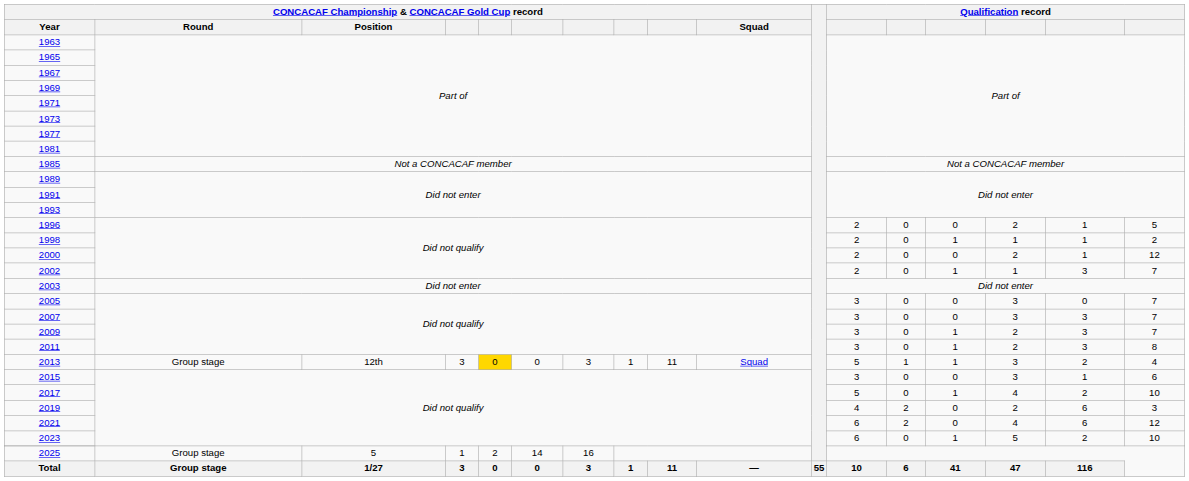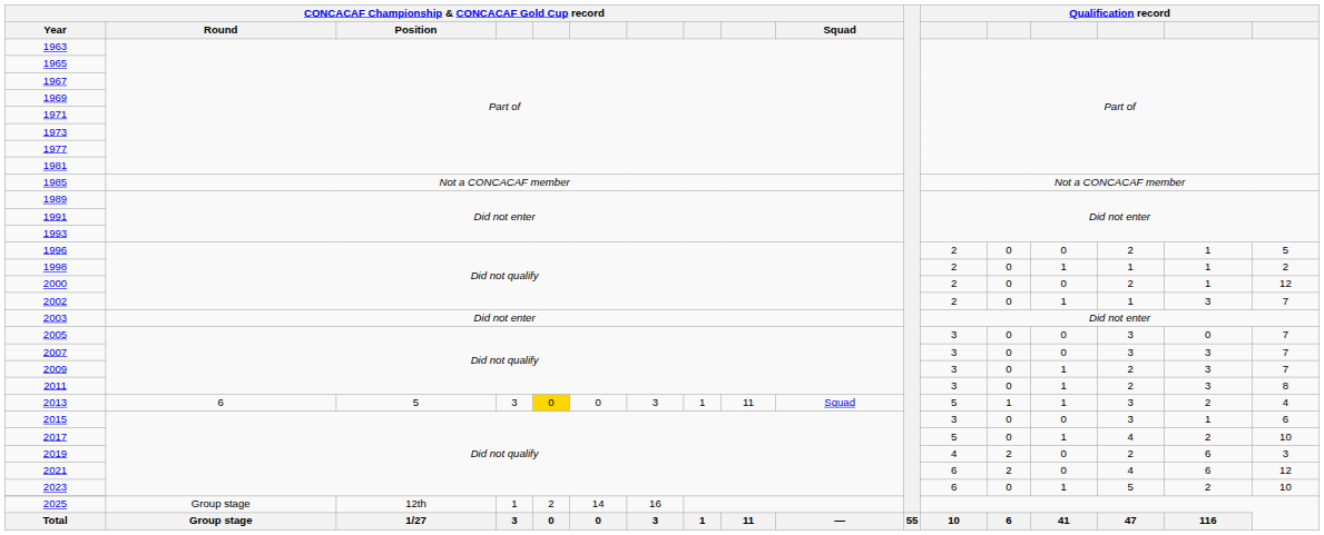2013 | CONCACAF Championship & CONCACAF Gold Cup record / Round: Group stage -> 6
2013 | CONCACAF Championship & CONCACAF Gold Cup record / Position: 12th -> 5
2025 | CONCACAF Championship & CONCACAF Gold Cup record / Position: 5 -> 12th
